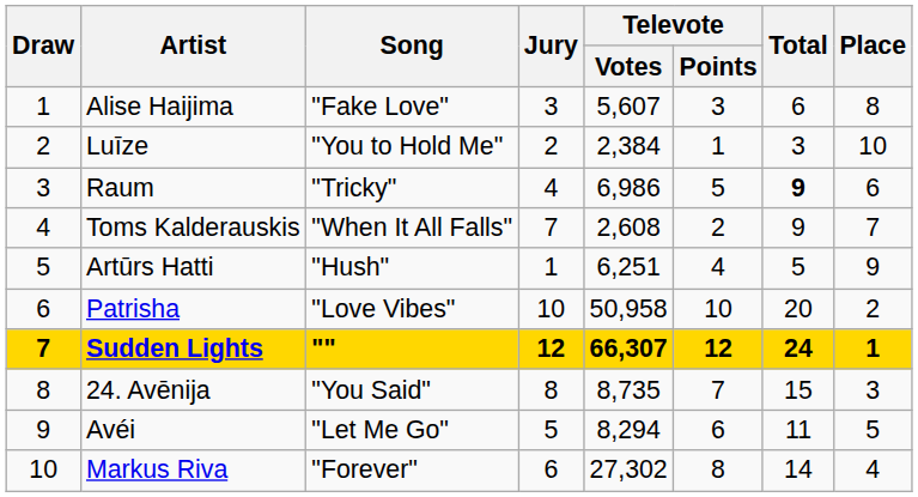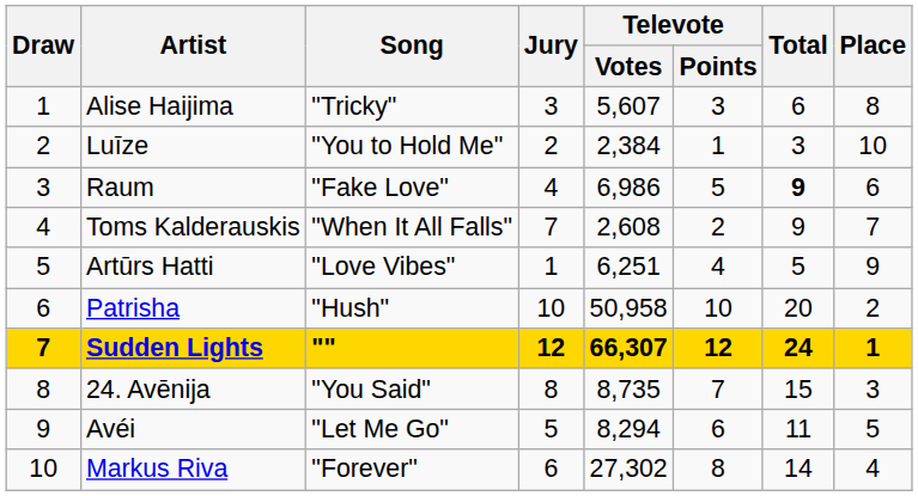Alise Haijima | Song: "Fake Love" -> "Tricky"
Raum | Song: "Tricky" -> "Fake Love"
Artūrs Hatti | Song: "Hush" -> "Love Vibes"
Patrisha | Song: "Love Vibes" -> "Hush"
